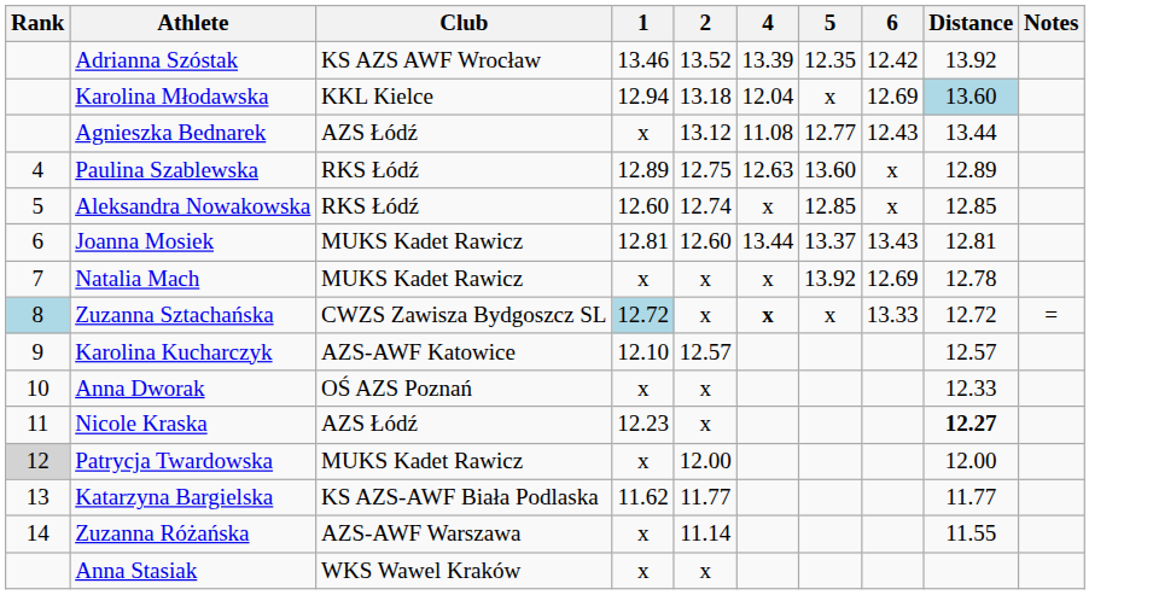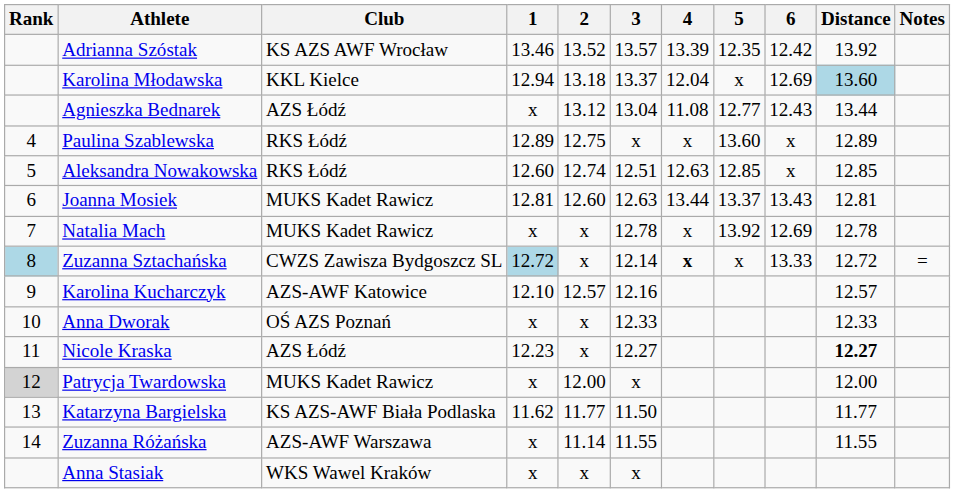+ column: 3 | 13.57 | 13.37 | 13.04 | x | 12.51 | 12.63 | 12.78 | 12.14 | 12.16 | 12.33 | 12.27 | x | 11.50 | 11.55 | x
Paulina Szablewska | 4: 12.63 -> x
Aleksandra Nowakowska | 4: x -> 12.63
